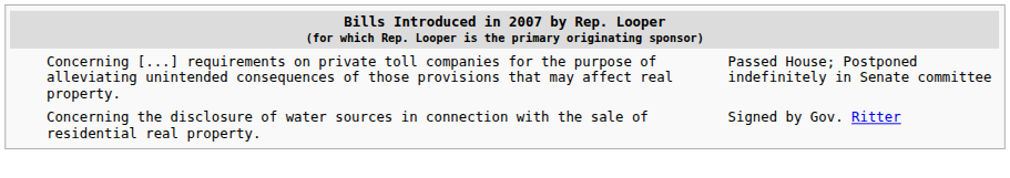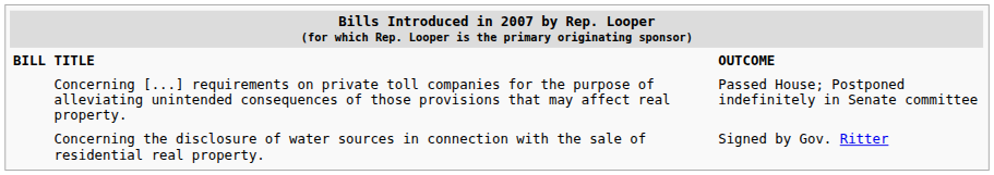+ row: BILL | TITLE | OUTCOME
